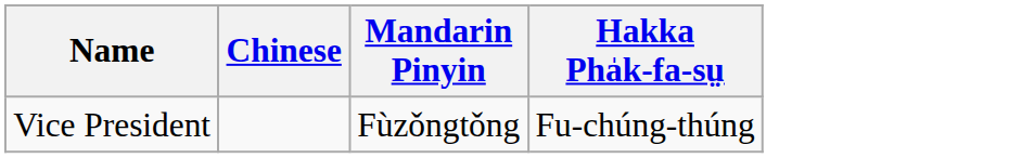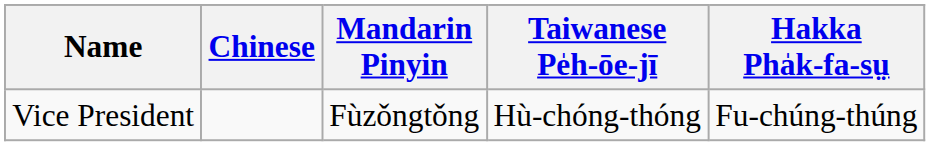+ column: Taiwanese Pe̍h-ōe-jī | Hù-chóng-thóng
